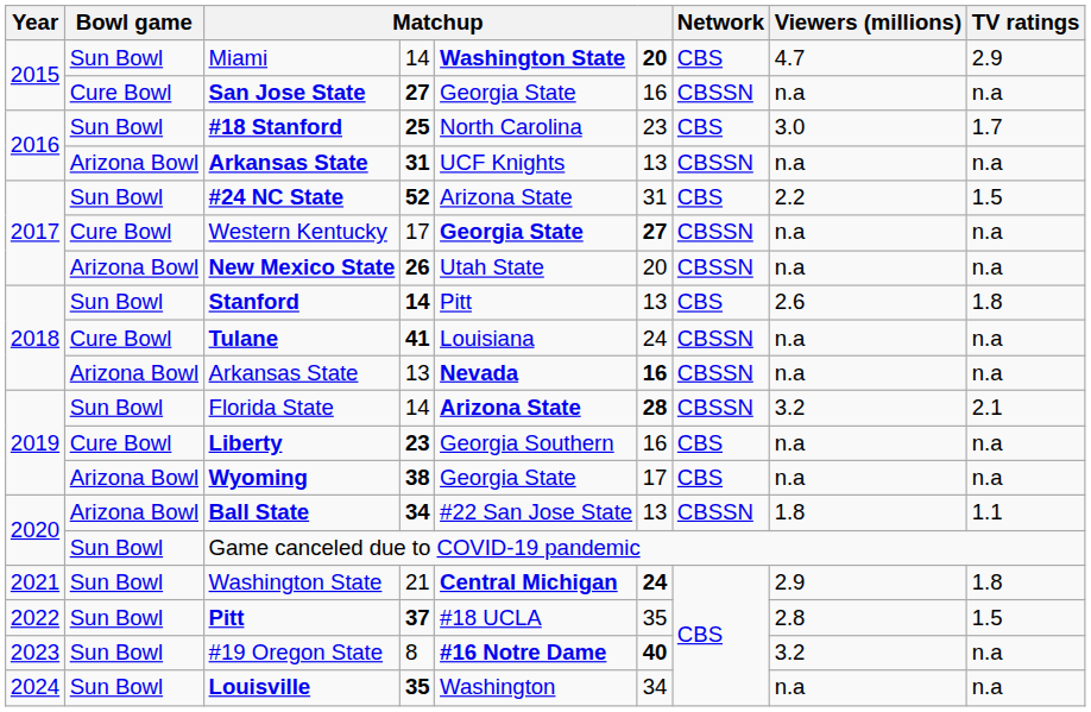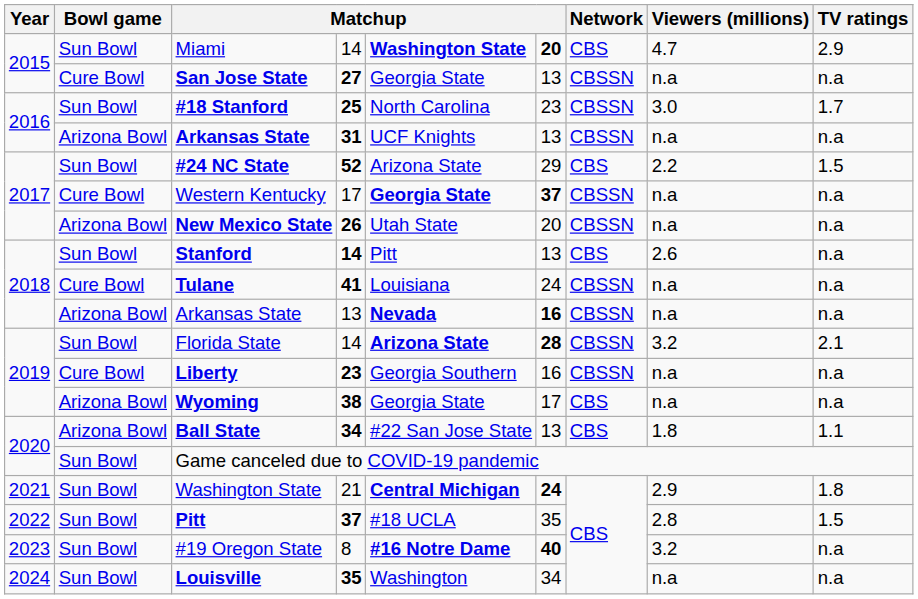San Jose State | column 6: 16 -> 13
#18 Stanford | Network: CBS -> CBSSN
#24 NC State | column 6: 31 -> 29
Western Kentucky | column 6: 27 -> 37
Stanford | TV ratings: 1.8 -> n.a
Liberty | Network: CBS -> CBSSN
Ball State | Network: CBSSN -> CBS
